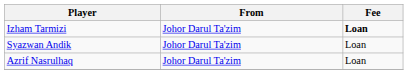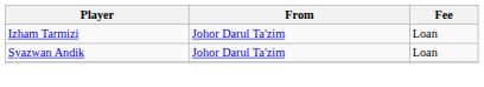Izham Tarmizi | Fee: bold -> normal
- row: Azrif Nasrulhaq | Johor Darul Ta'zim | Loan
